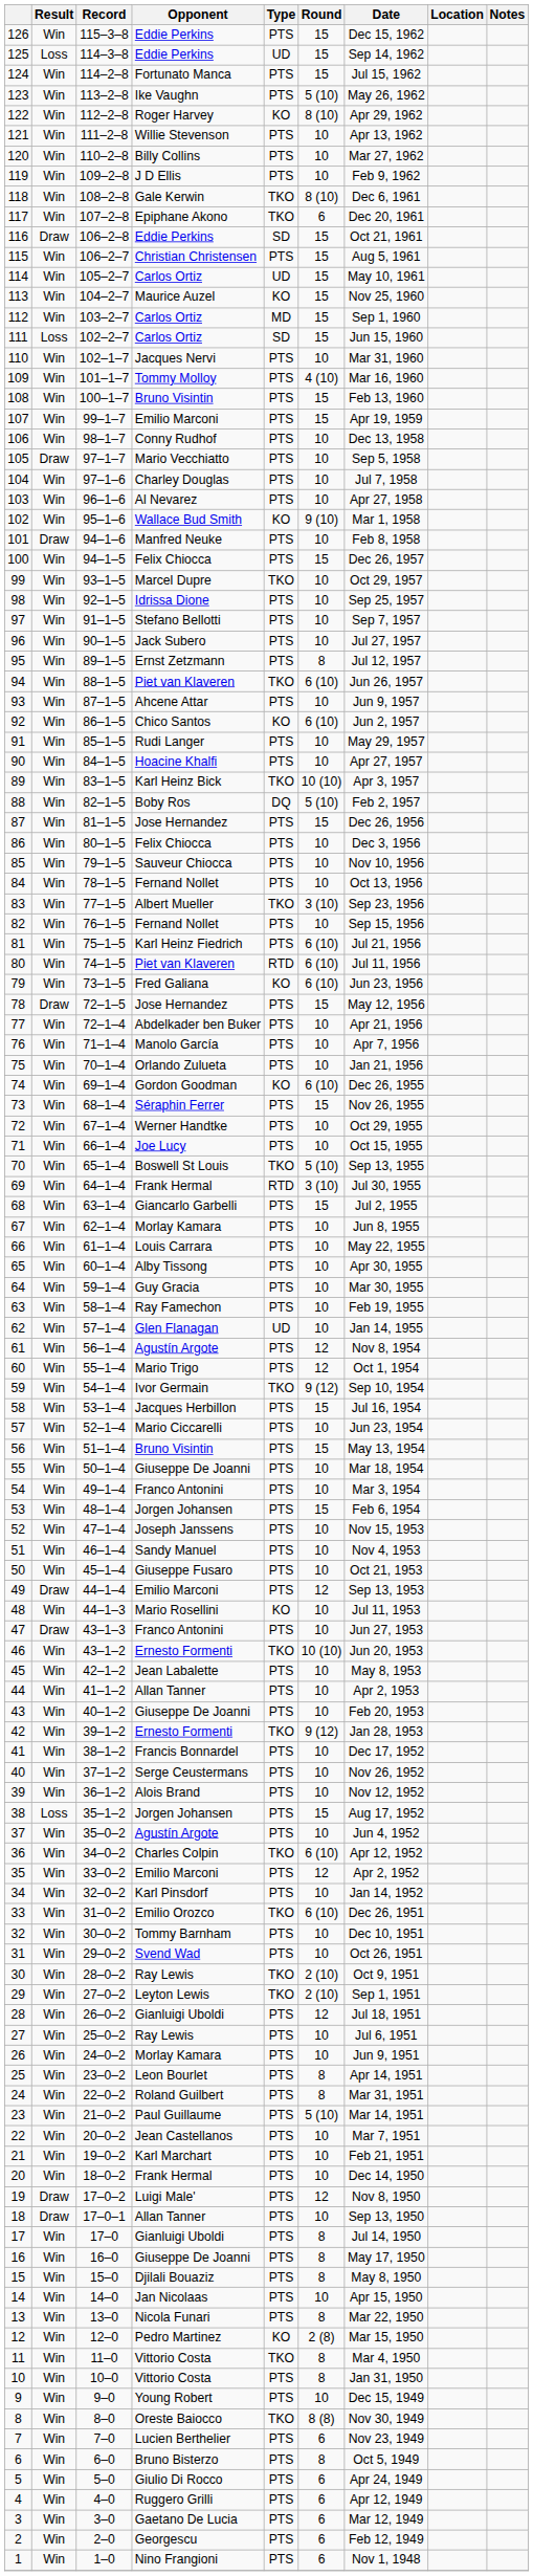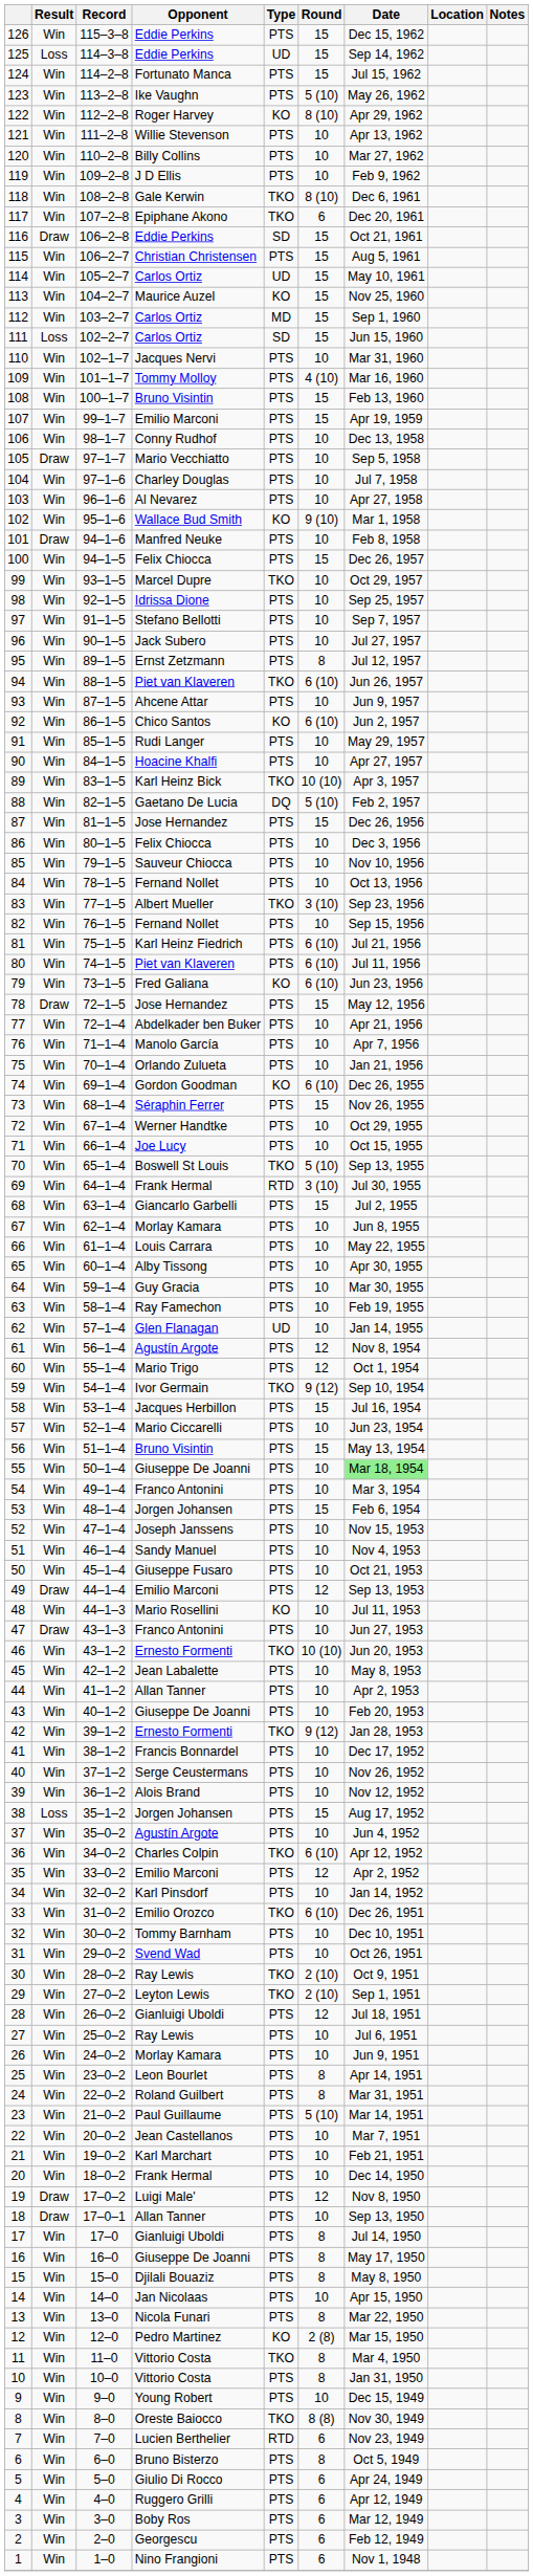88 | Opponent: Boby Ros -> Gaetano De Lucia
80 | Type: RTD -> PTS
55 | Date: no background -> lightgreen background
7 | Type: PTS -> RTD
3 | Opponent: Gaetano De Lucia -> Boby Ros
